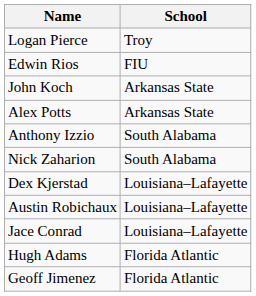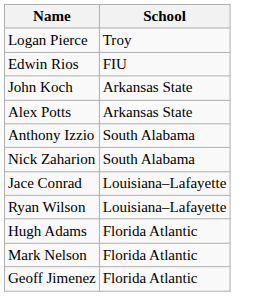- row: Dex Kjerstad | Louisiana–Lafayette
- row: Austin Robichaux | Louisiana–Lafayette
+ row: Ryan Wilson | Louisiana–Lafayette
+ row: Mark Nelson | Florida Atlantic
